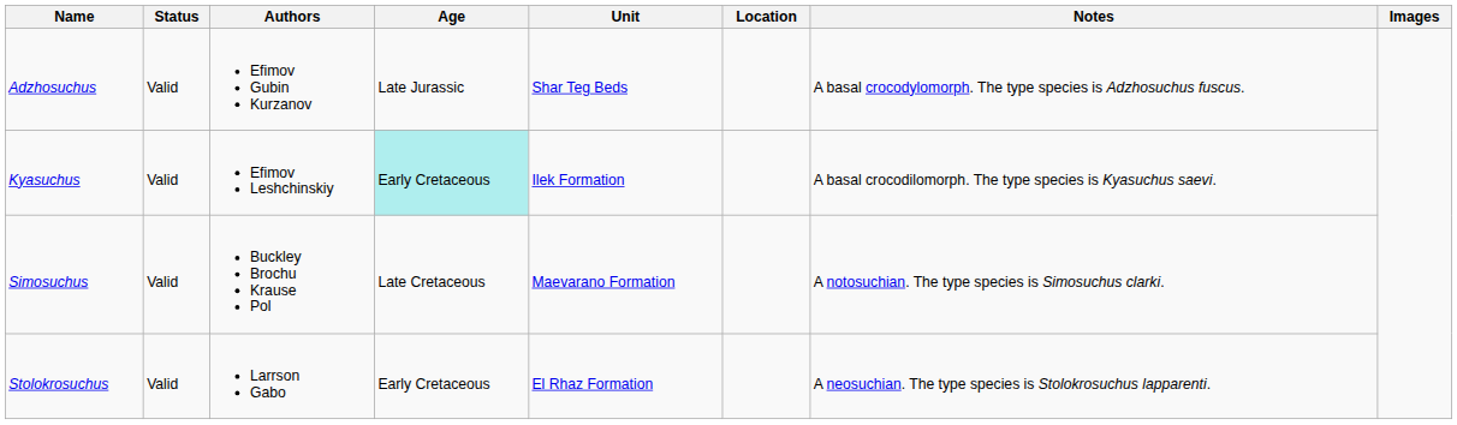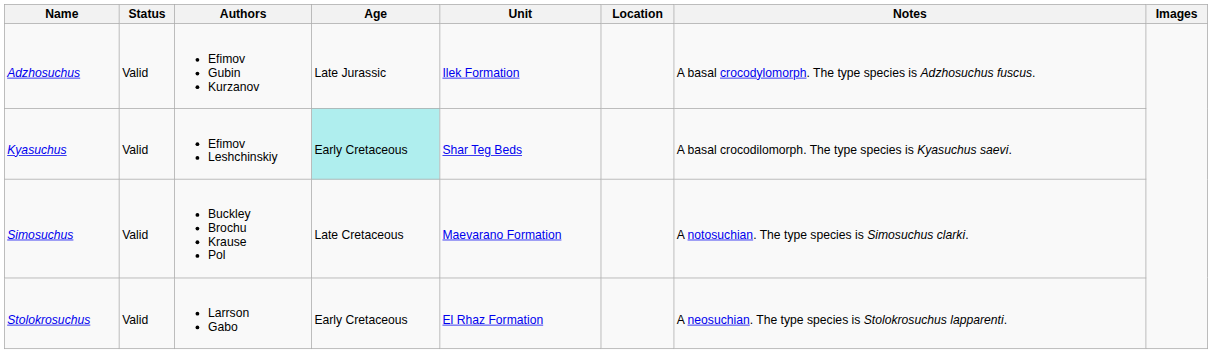Adzhosuchus | Unit: Shar Teg Beds -> Ilek Formation
Kyasuchus | Unit: Ilek Formation -> Shar Teg Beds
